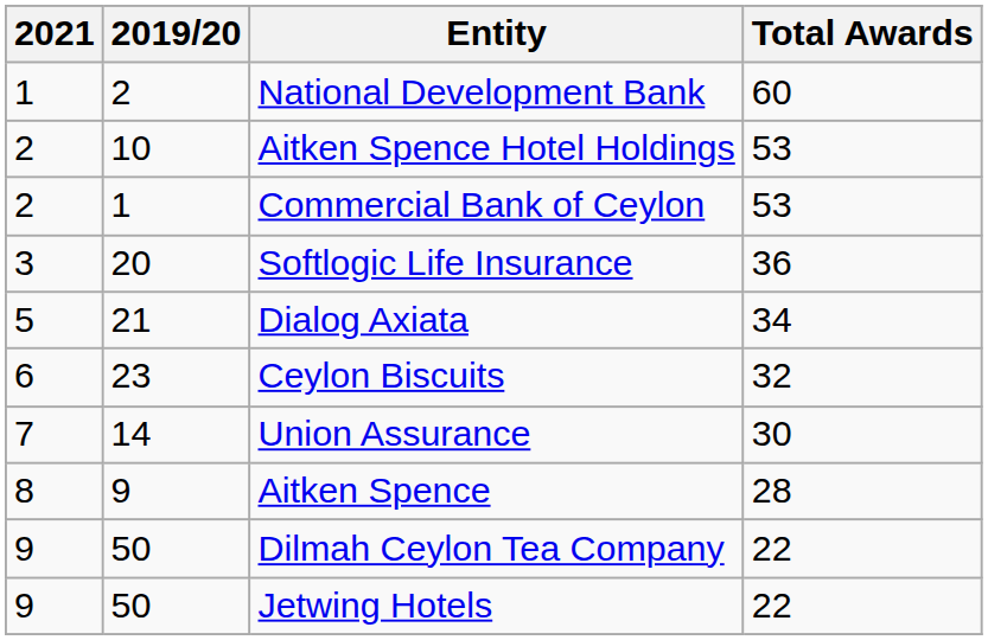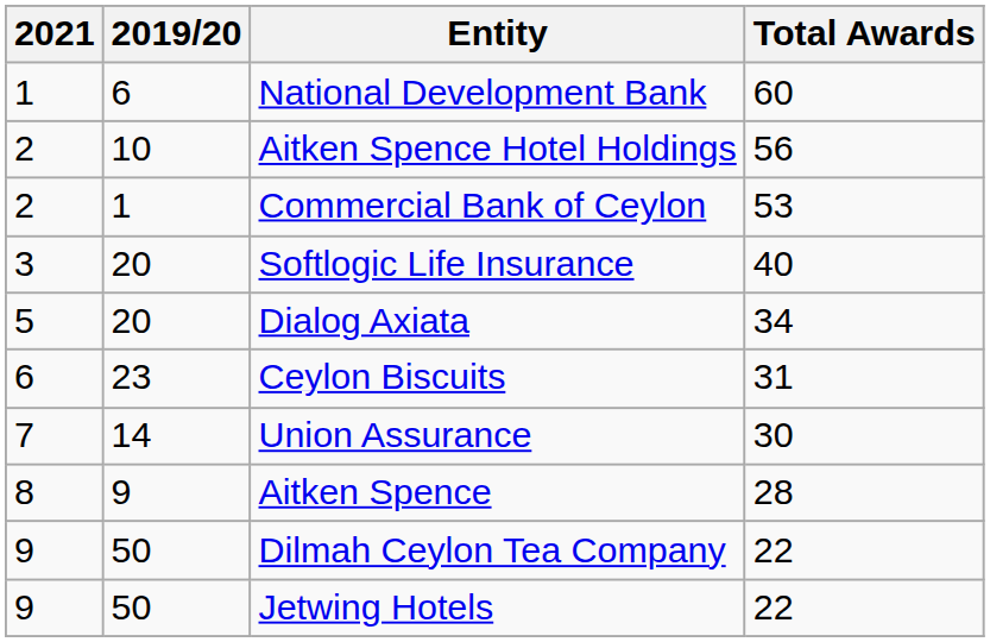National Development Bank | 2019/20: 2 -> 6
Aitken Spence Hotel Holdings | Total Awards: 53 -> 56
Softlogic Life Insurance | Total Awards: 36 -> 40
Dialog Axiata | 2019/20: 21 -> 20
Ceylon Biscuits | Total Awards: 32 -> 31
